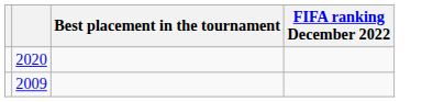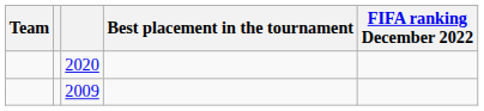+ column: Team
